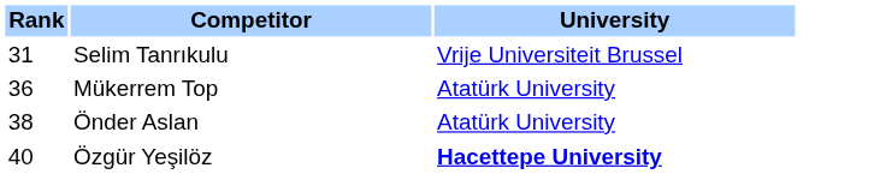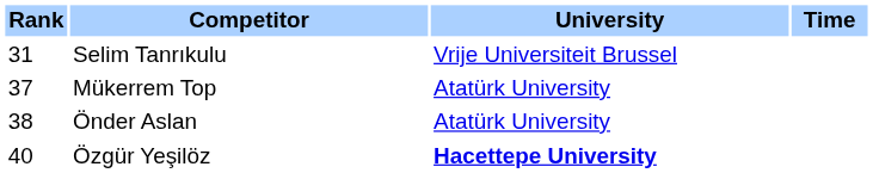+ column: Time
Mükerrem Top | Rank: 36 -> 37
